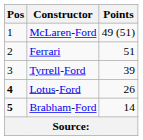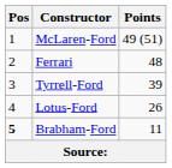Ferrari | Points: 51 -> 48
Lotus-Ford | Pos: bold -> normal
Brabham-Ford | Points: 14 -> 11
